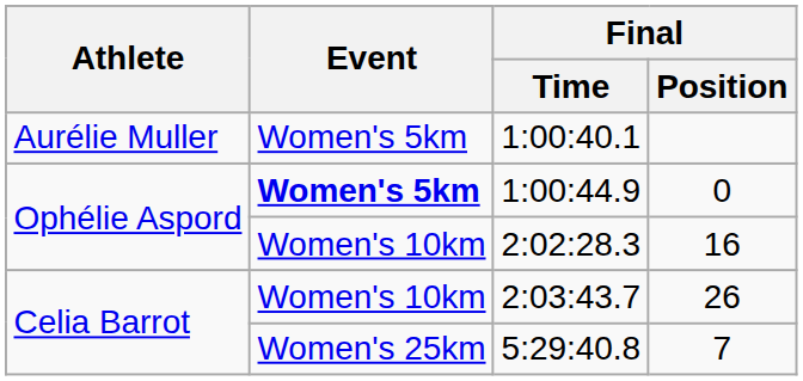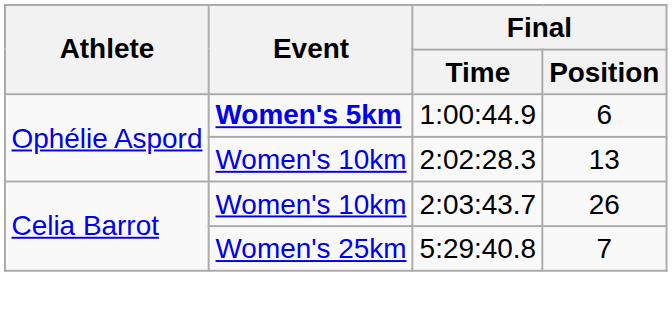- row: Aurélie Muller | Women's 5km | 1:00:40.1
1:00:44.9 | Final / Position: 0 -> 6
2:02:28.3 | Final / Position: 16 -> 13
